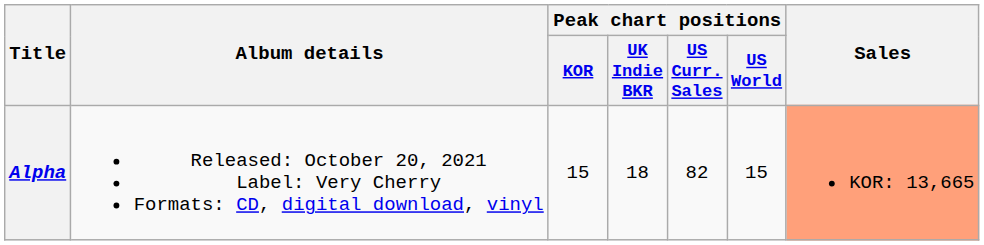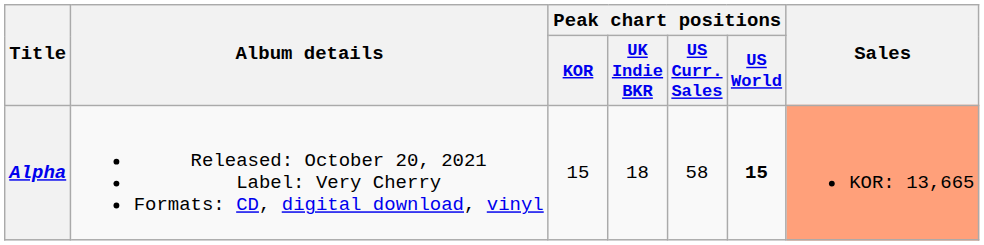Alpha | Peak chart positions / US Curr. Sales: 82 -> 58
Alpha | Peak chart positions / US World: normal -> bold
